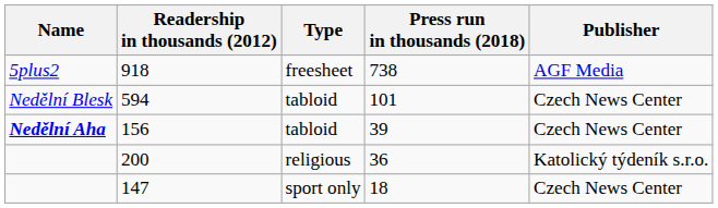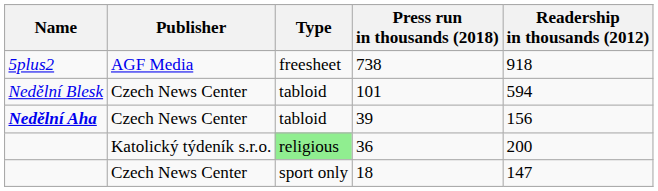columns swapped: Publisher <-> Readership in thousands (2012)
36 | Type: no background -> lightgreen background
